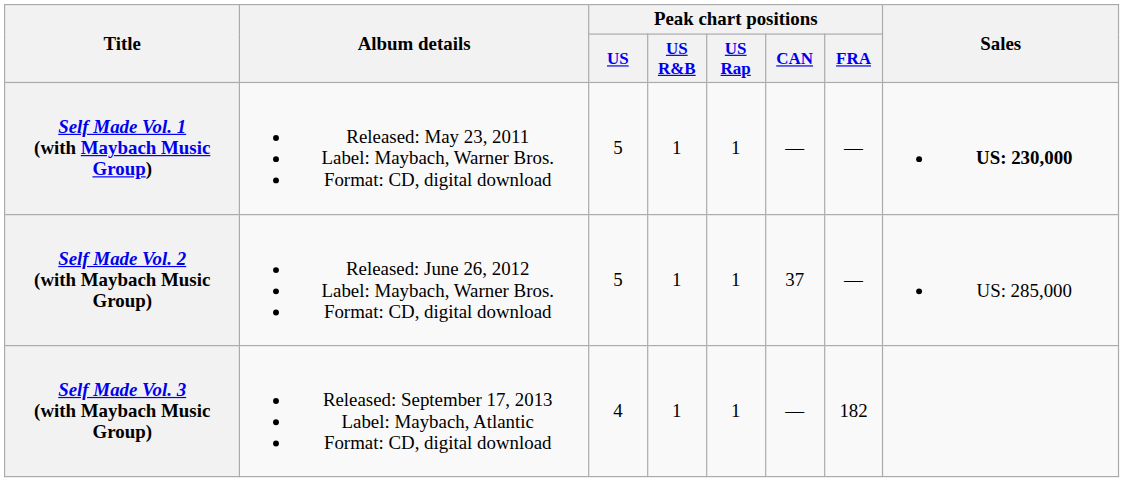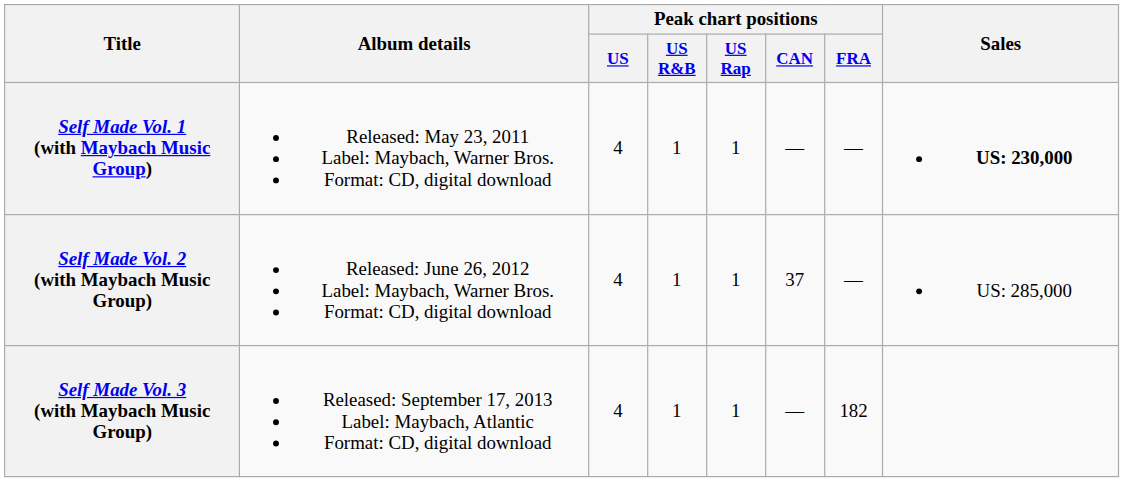Self Made Vol. 1 (with Maybach Music Group) | Peak chart positions / US: 5 -> 4
Self Made Vol. 2 (with Maybach Music Group) | Peak chart positions / US: 5 -> 4
